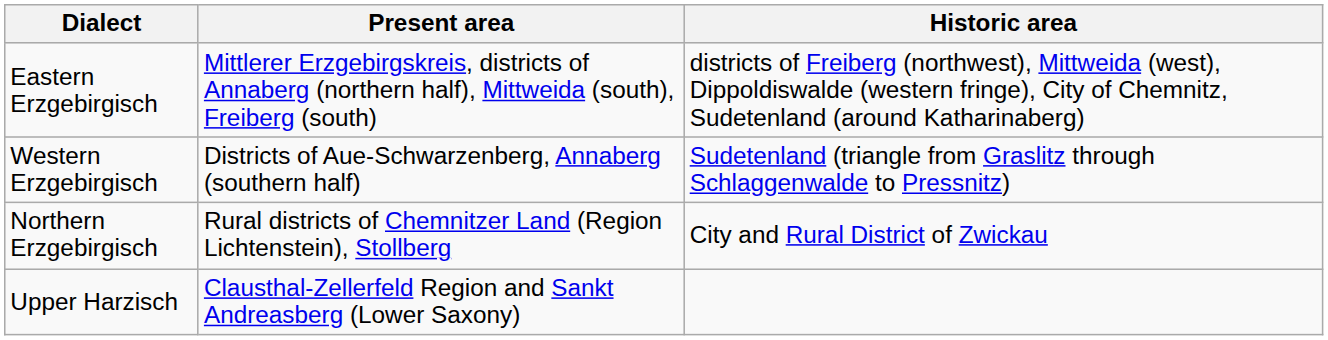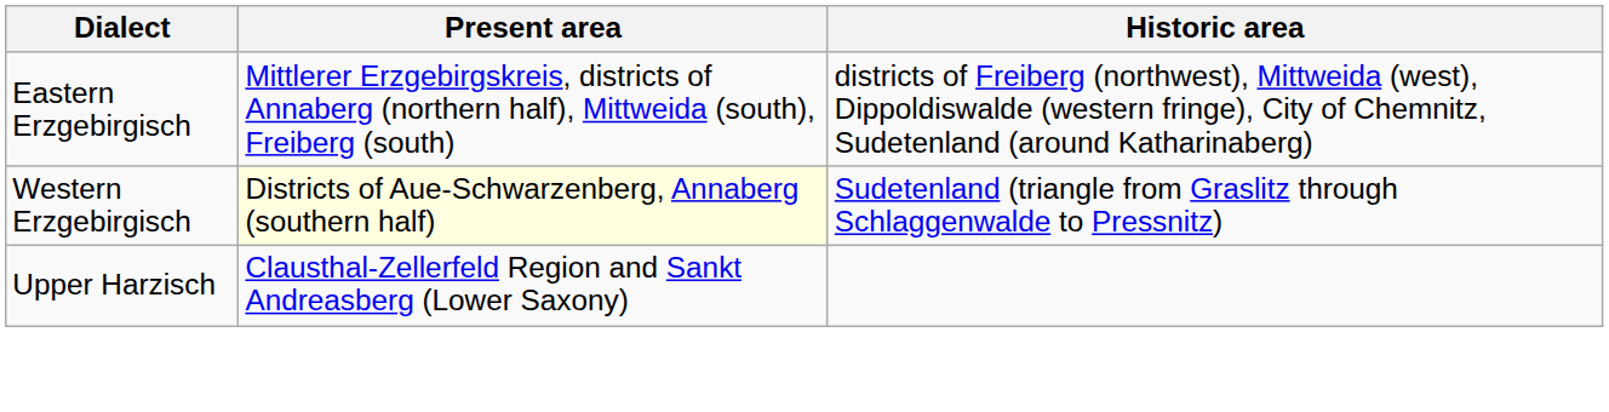Western Erzgebirgisch | Present area: no background -> lightyellow background
- row: Northern Erzgebirgisch | Rural districts of Chemnitzer Land (Region Lichtenstein), Stollberg | City and Rural District of Zwickau
